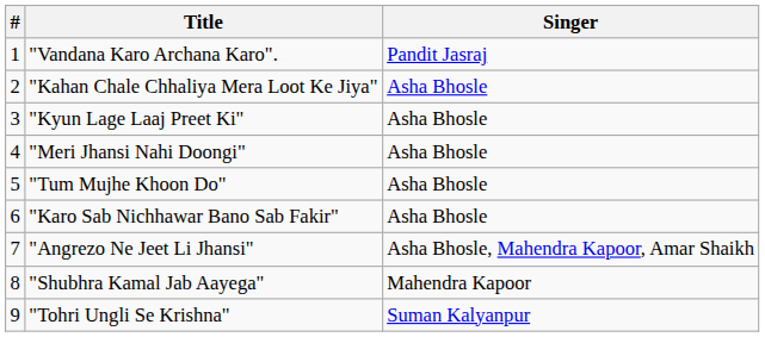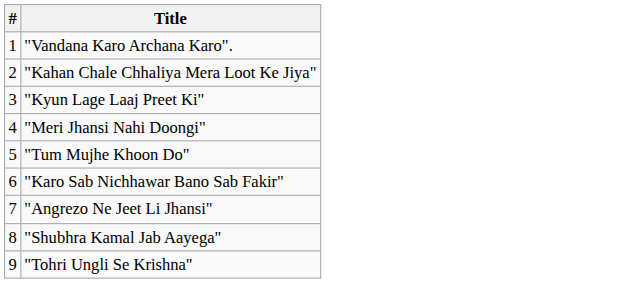- column: Singer | Pandit Jasraj | Asha Bhosle | Asha Bhosle | Asha Bhosle | Asha Bhosle | Asha Bhosle | Asha Bhosle, Mahendra Kapoor, Amar Shaikh | Mahendra Kapoor | Suman Kalyanpur
